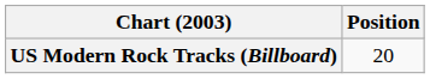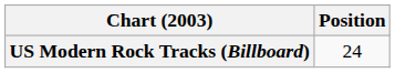US Modern Rock Tracks (Billboard) | Position: 20 -> 24
